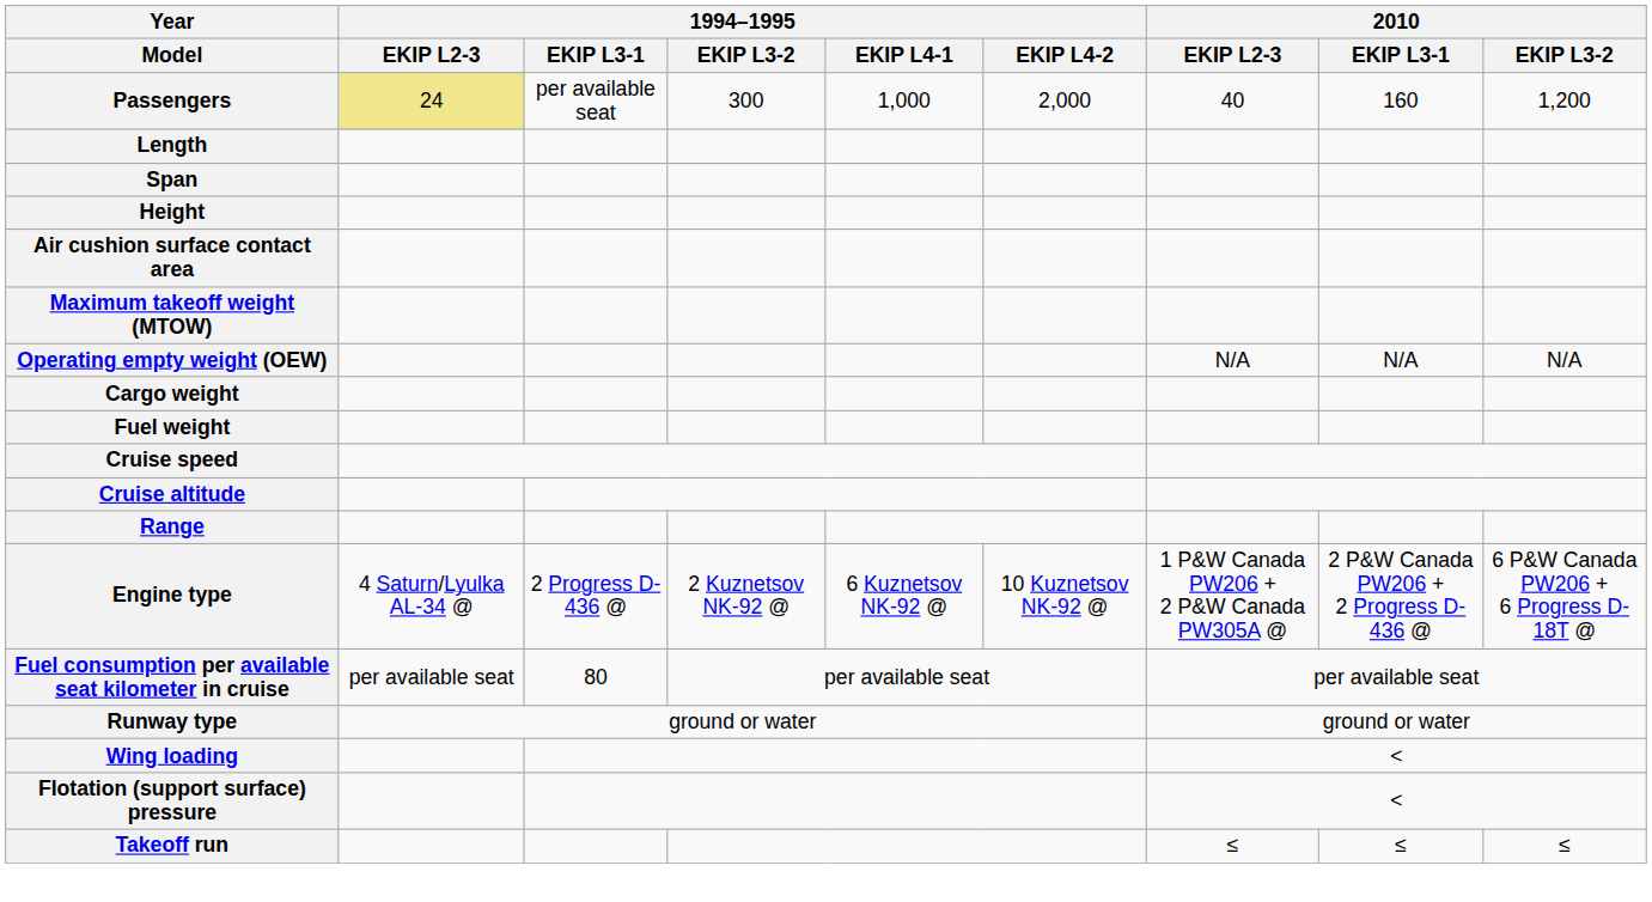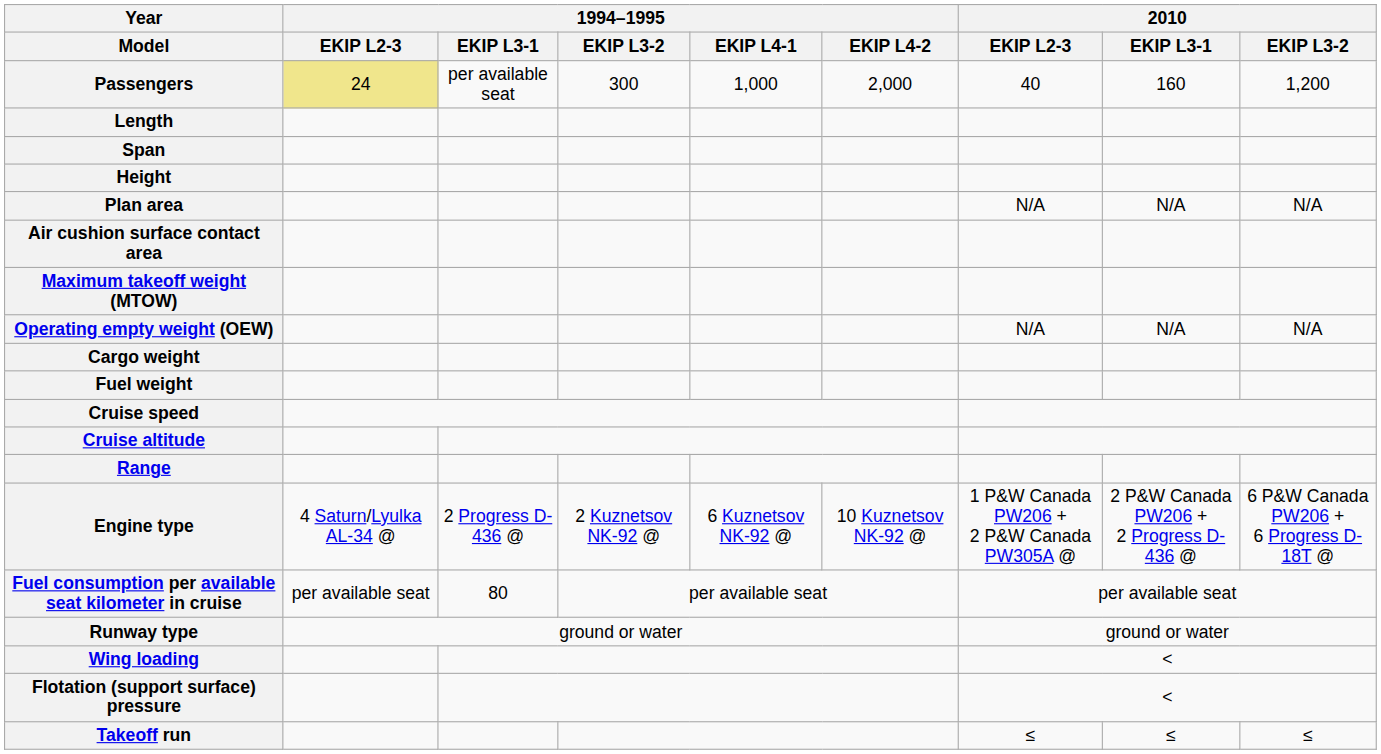+ row: Plan area | N/A | N/A | N/A
